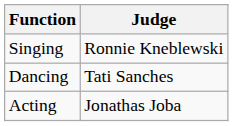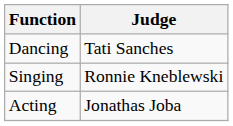rows swapped: Dancing <-> Singing
